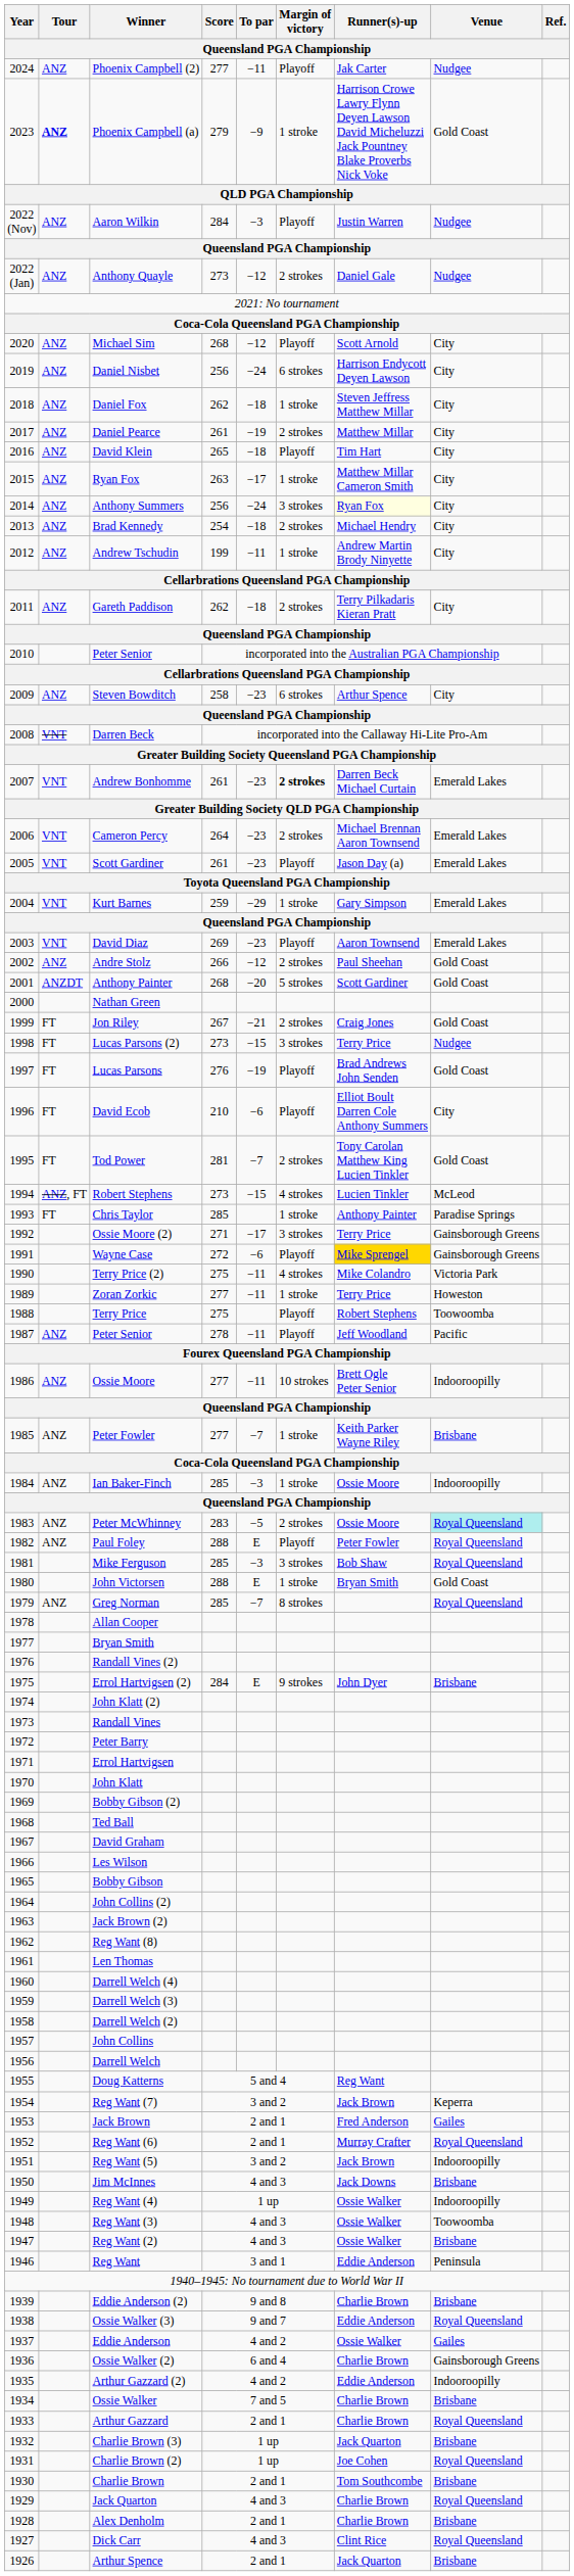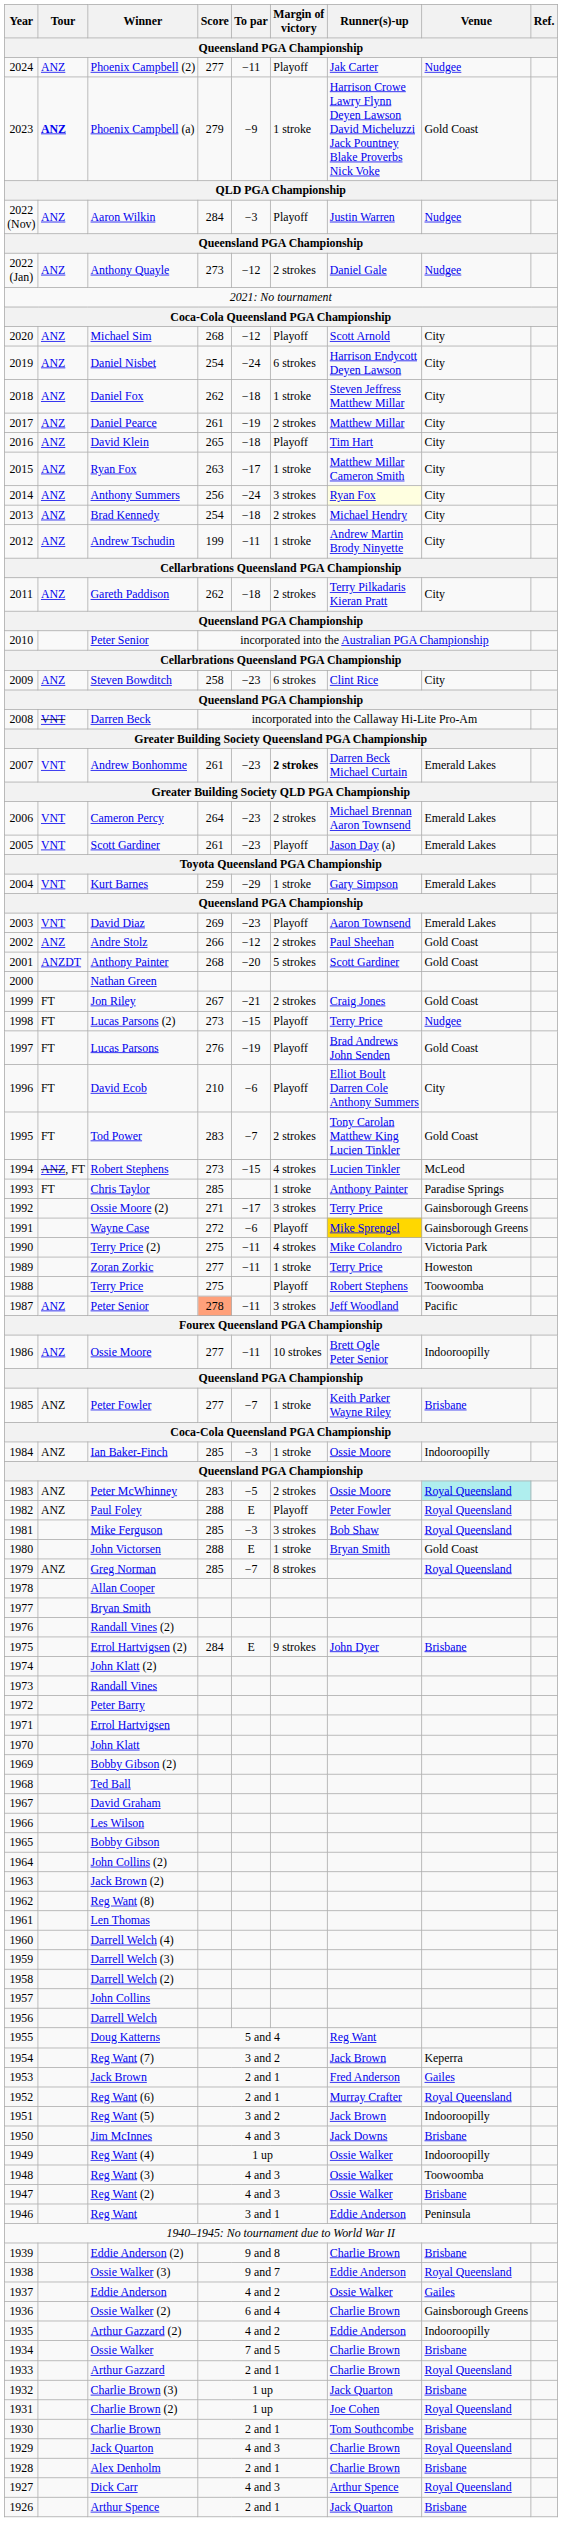Daniel Nisbet | Score: 256 -> 254
Steven Bowditch | Runner(s)-up: Arthur Spence -> Clint Rice
Lucas Parsons (2) | Margin of victory: 3 strokes -> Playoff
Tod Power | Score: 281 -> 283
1987 / Peter Senior | Score: no background -> lightsalmon background
1987 / Peter Senior | Margin of victory: Playoff -> 3 strokes
Dick Carr | Runner(s)-up: Clint Rice -> Arthur Spence
